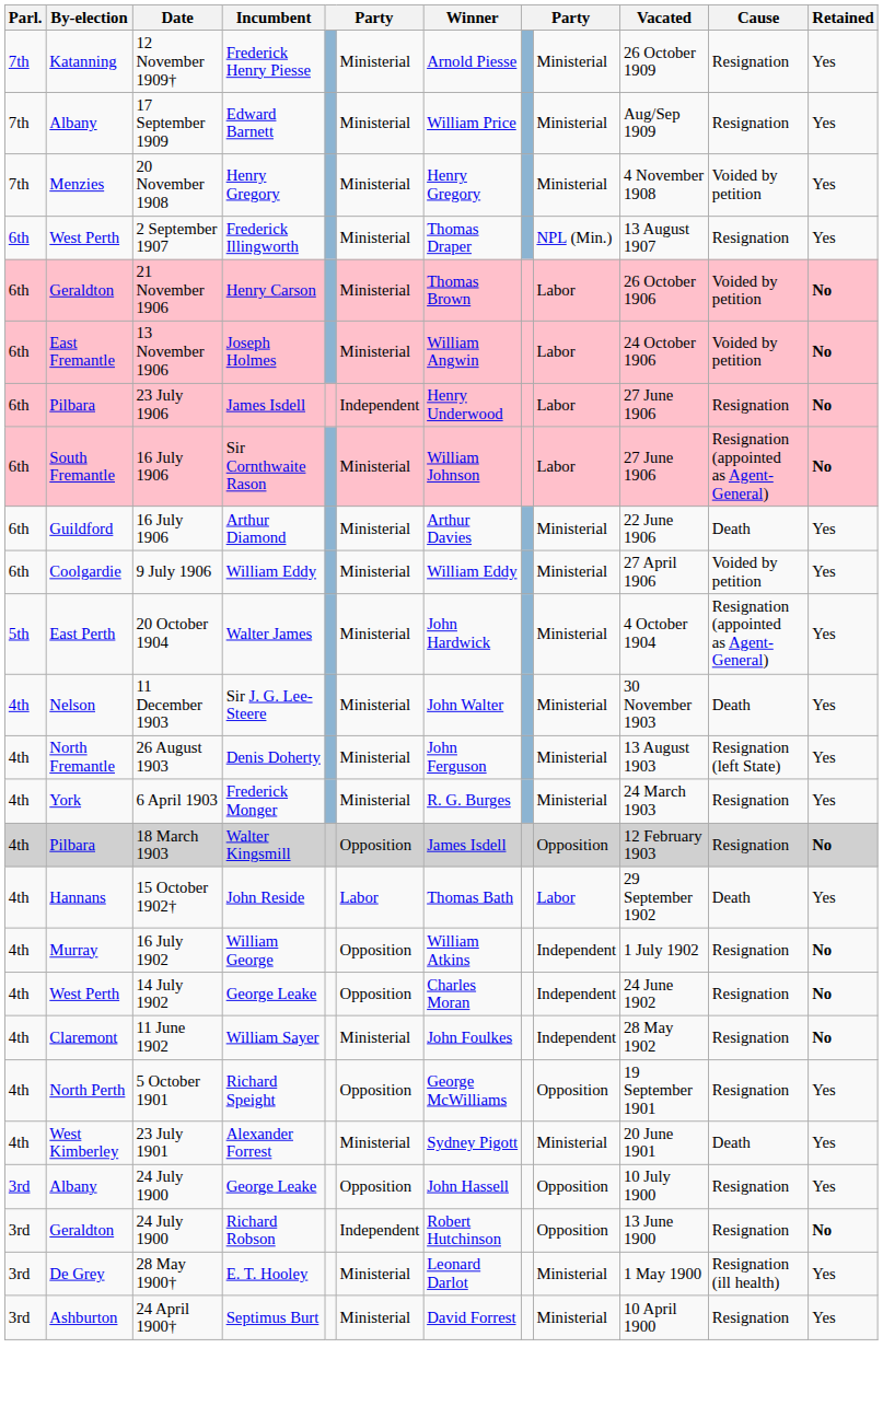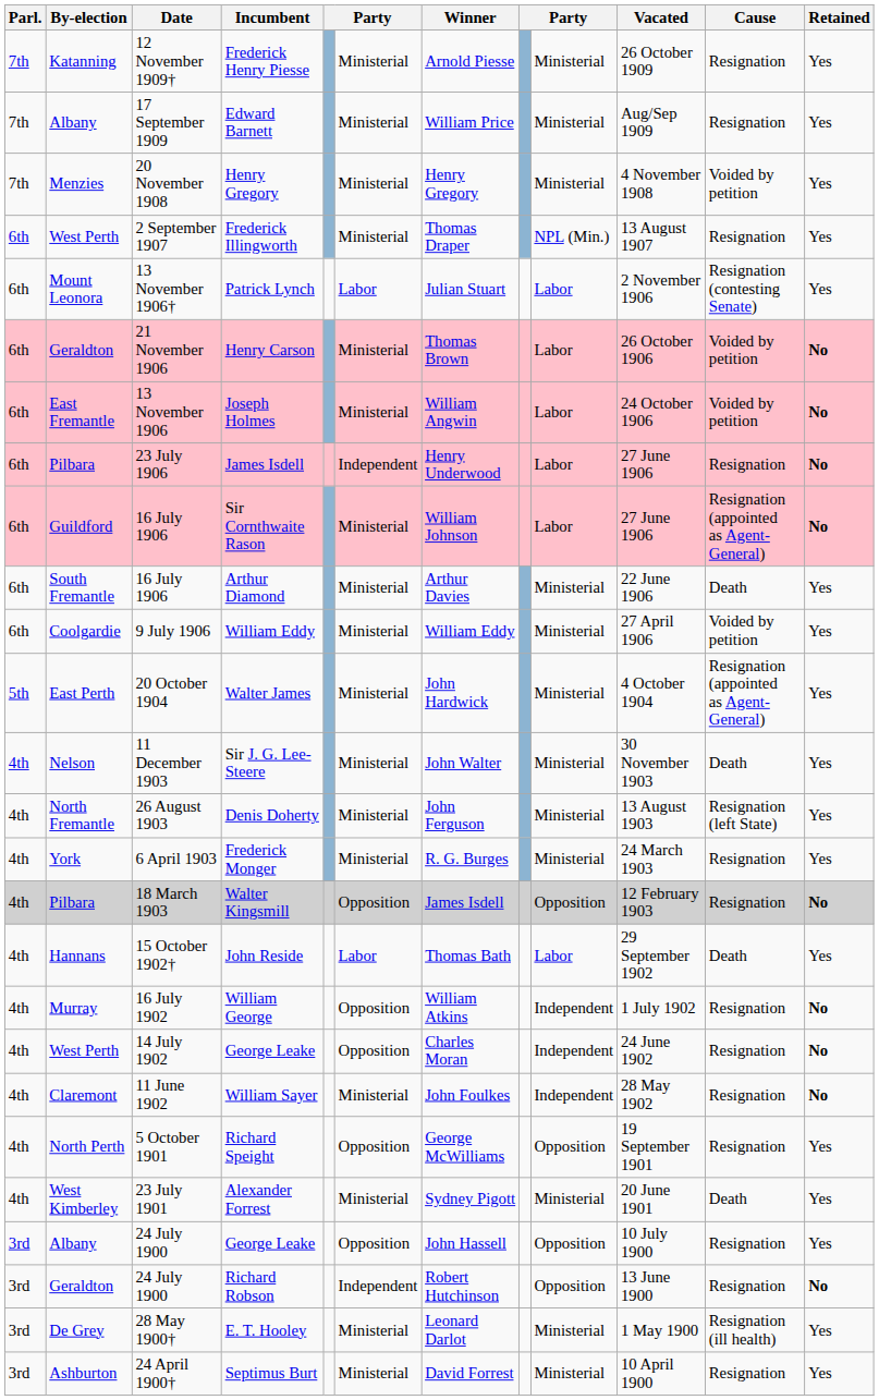+ row: 6th | Mount Leonora | 13 November 1906† | Patrick Lynch | Labor | Julian Stuart | Labor | 2 November 1906 | Resignation (contesting Senate) | Yes
Sir Cornthwaite Rason | By-election: South Fremantle -> Guildford
Arthur Diamond | By-election: Guildford -> South Fremantle
